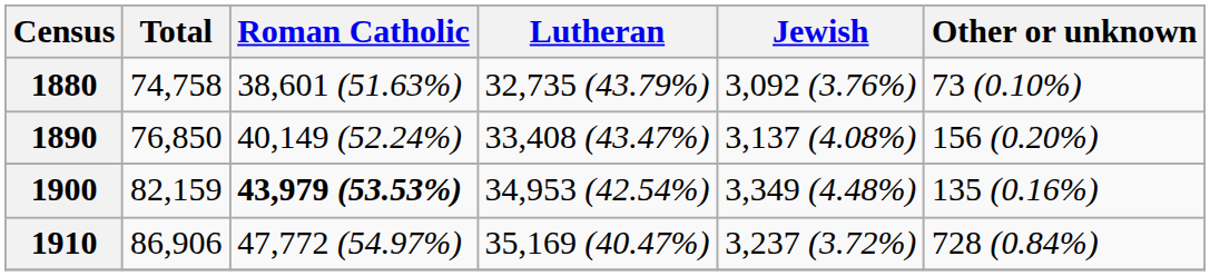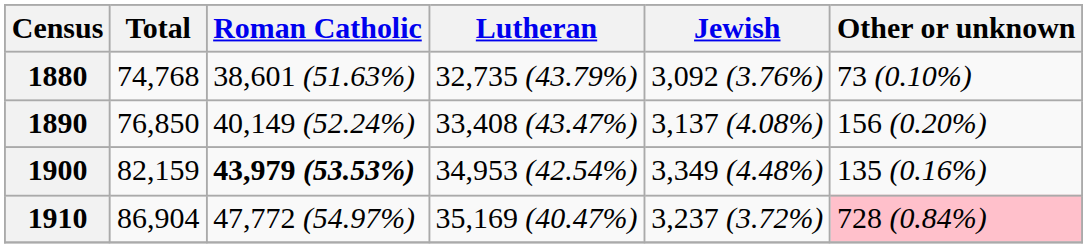1880 | Total: 74,758 -> 74,768
1910 | Total: 86,906 -> 86,904
1910 | Other or unknown: no background -> pink background
